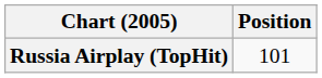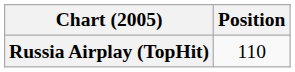Russia Airplay (TopHit) | Position: 101 -> 110
